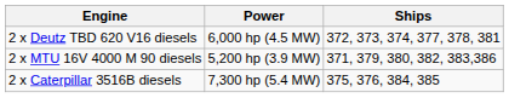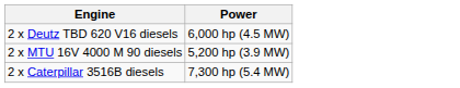- column: Ships | 372, 373, 374, 377, 378, 381 | 371, 379, 380, 382, 383,386 | 375, 376, 384, 385
